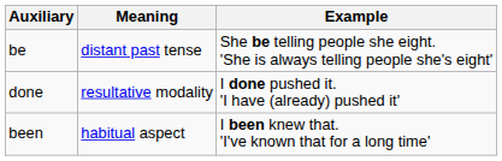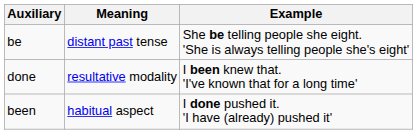done | Example: I done pushed it. 'I have (already) pushed it' -> I been knew that. 'I've known that for a long time'
been | Example: I been knew that. 'I've known that for a long time' -> I done pushed it. 'I have (already) pushed it'
